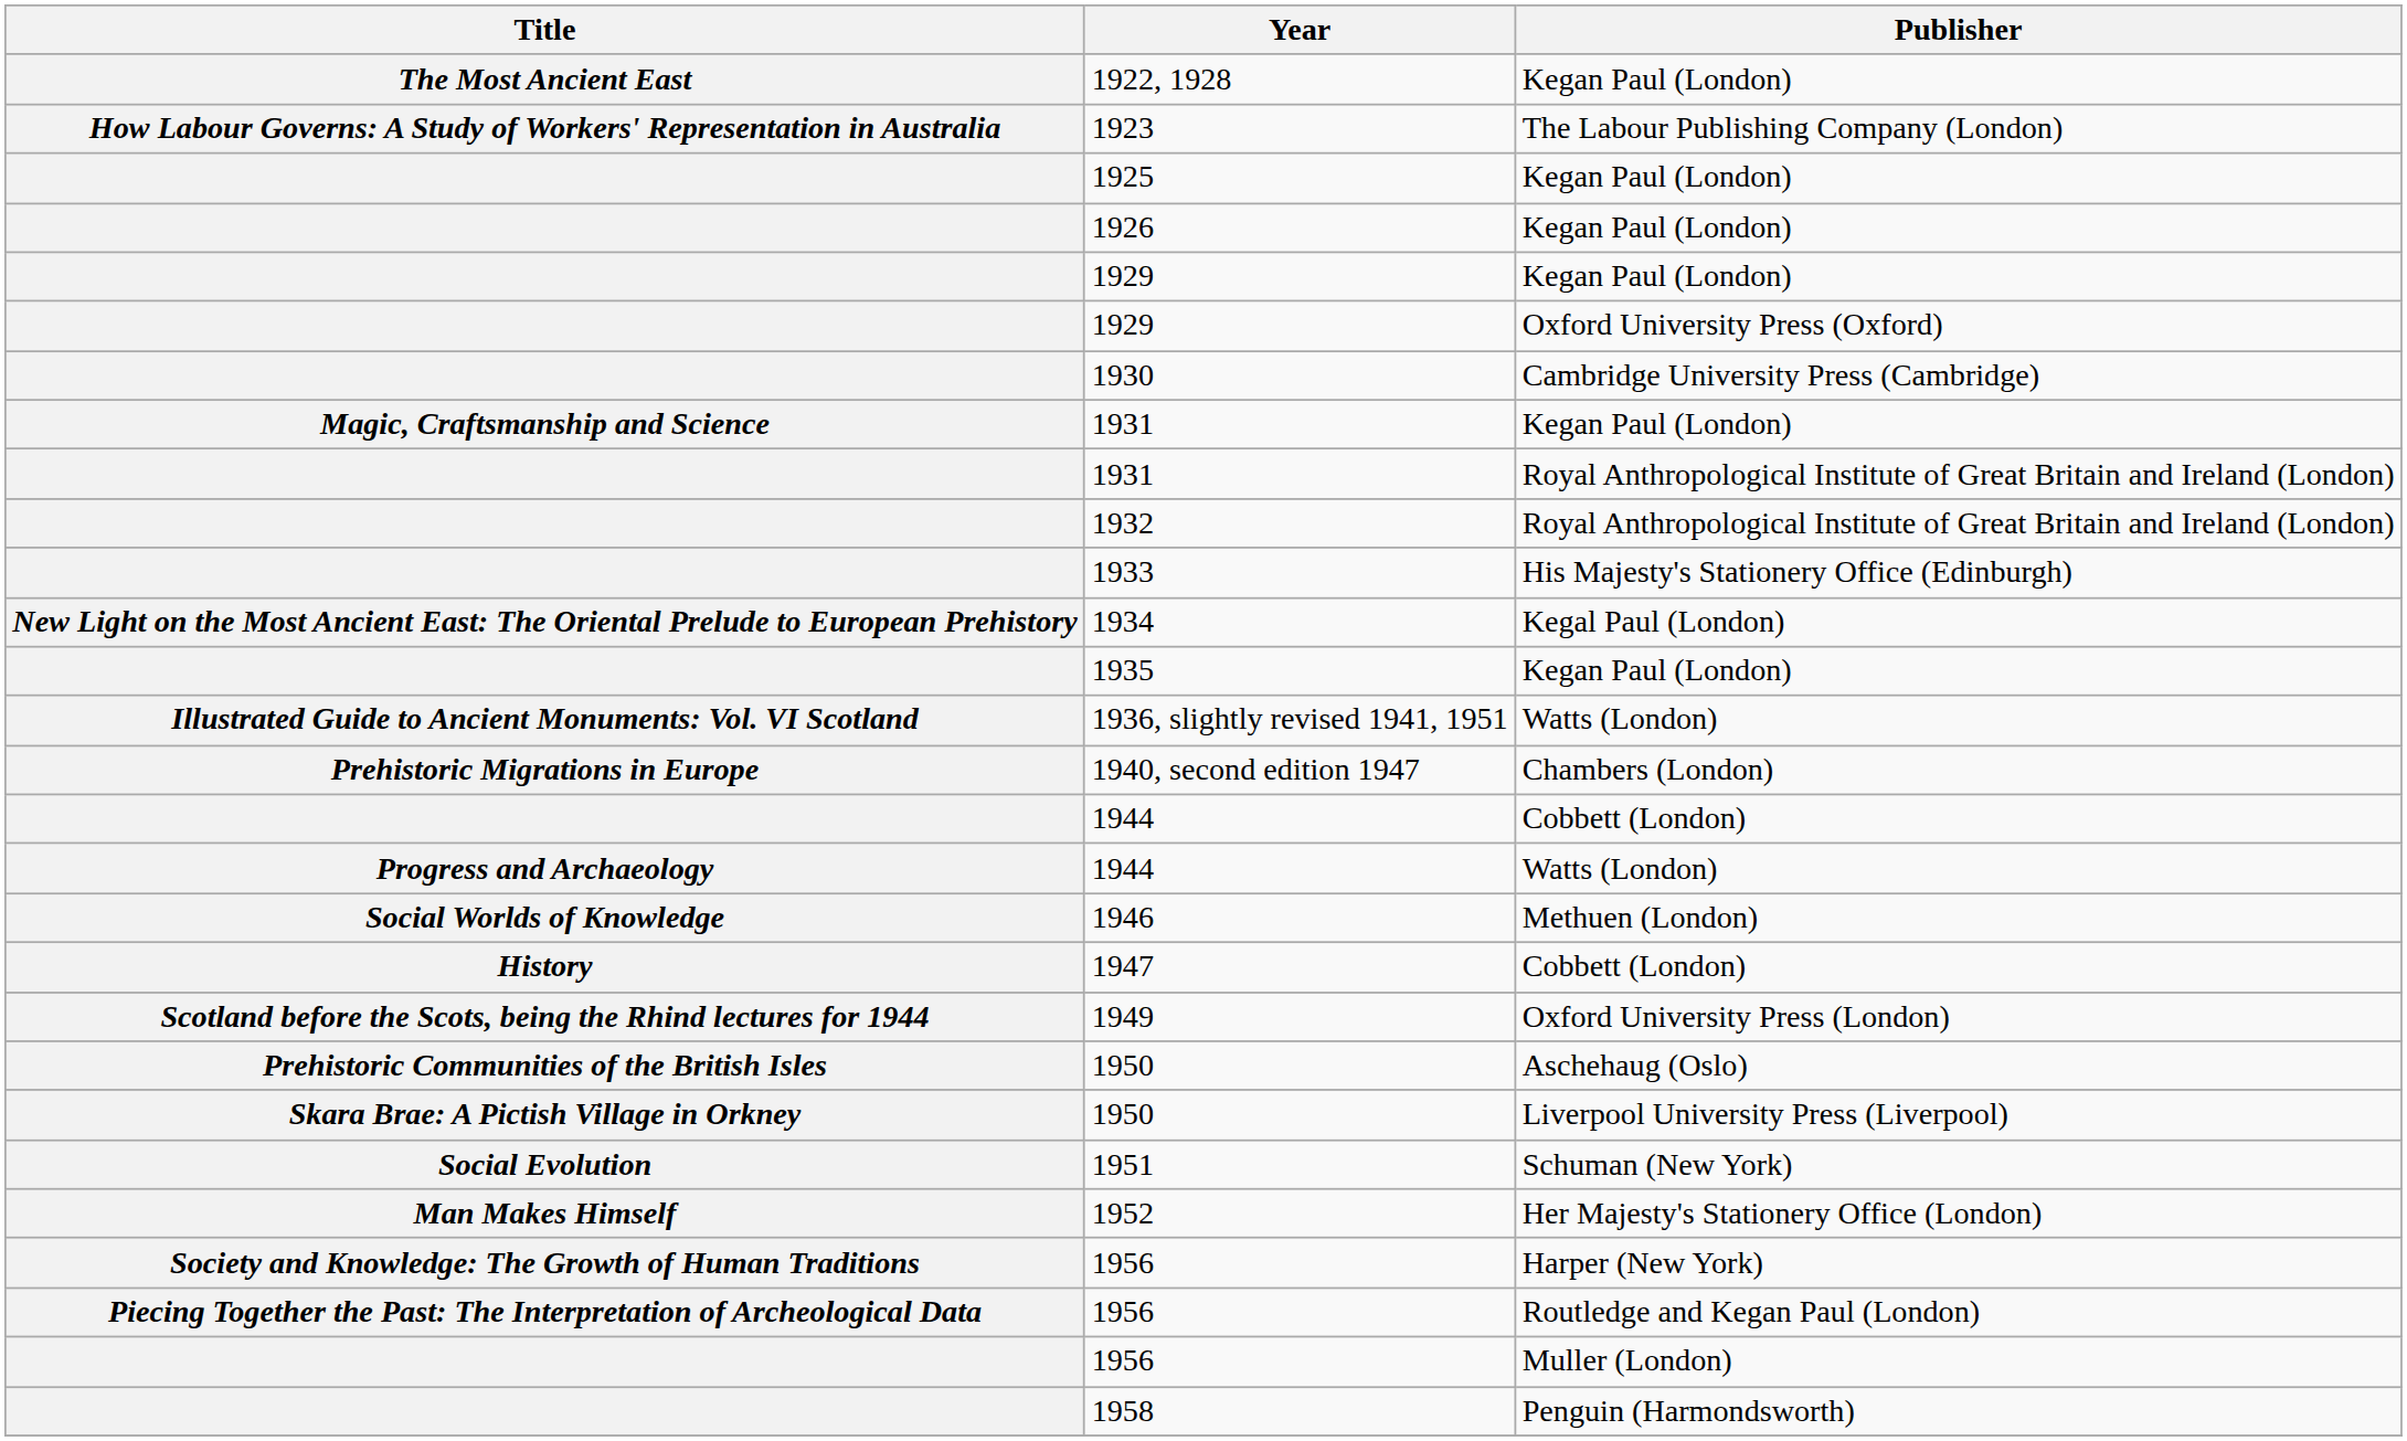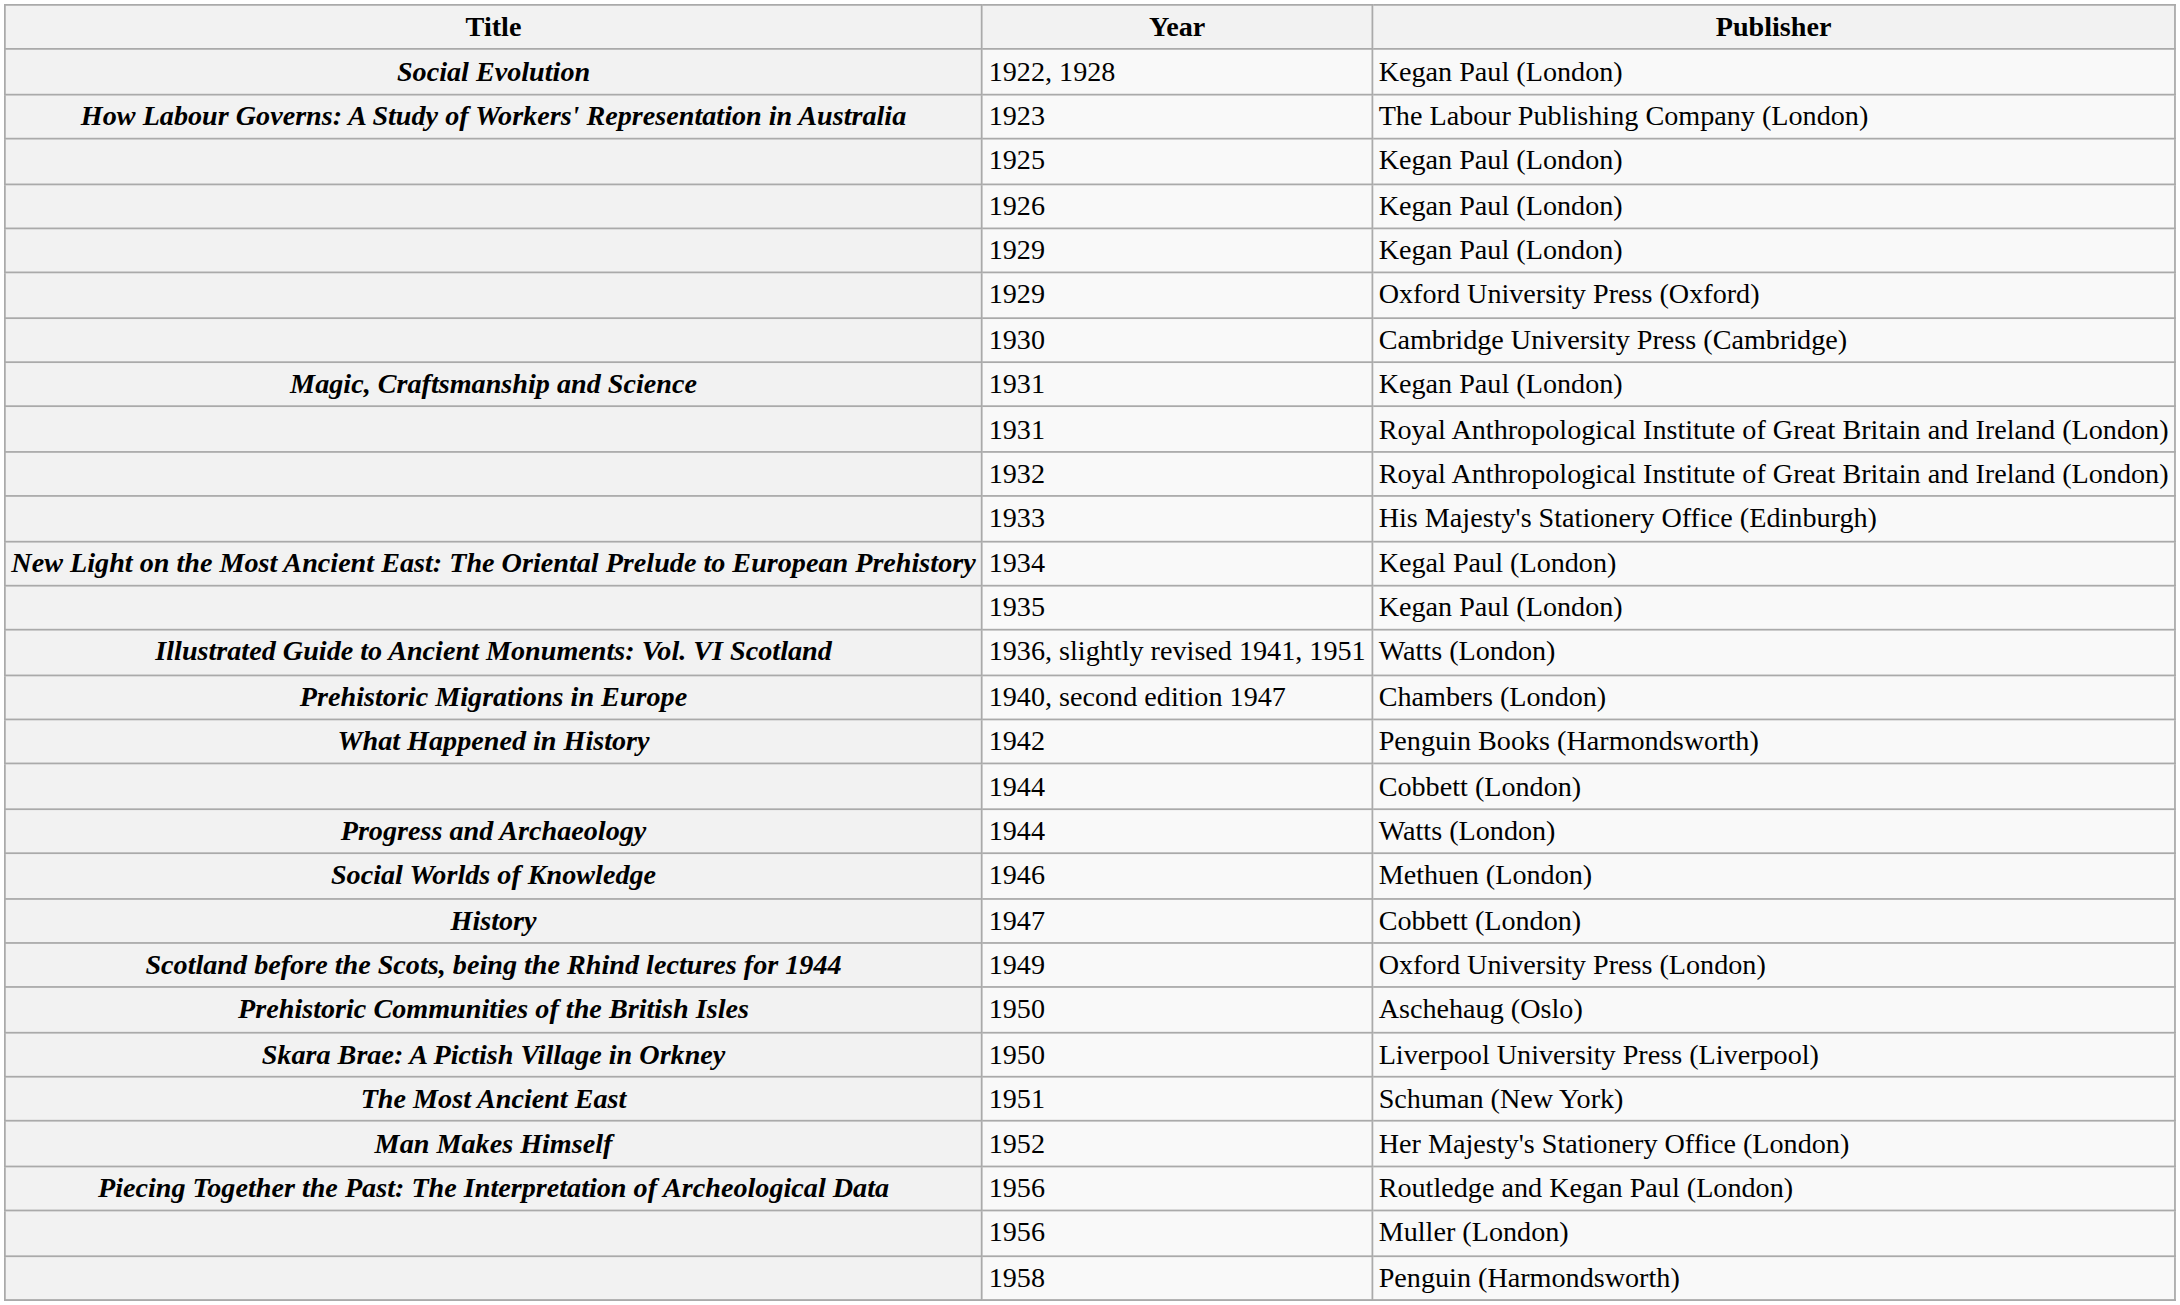1922, 1928 | Title: The Most Ancient East -> Social Evolution
+ row: What Happened in History | 1942 | Penguin Books (Harmondsworth)
1951 | Title: Social Evolution -> The Most Ancient East
- row: Society and Knowledge: The Growth of Human Traditions | 1956 | Harper (New York)
